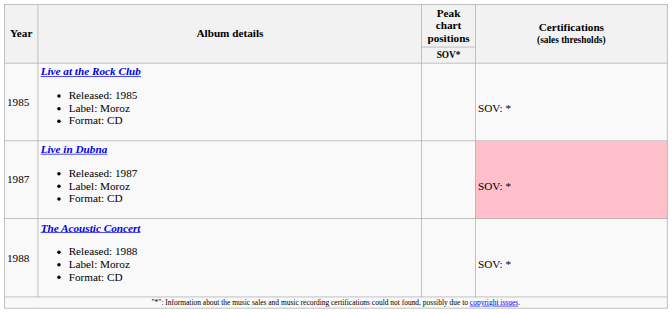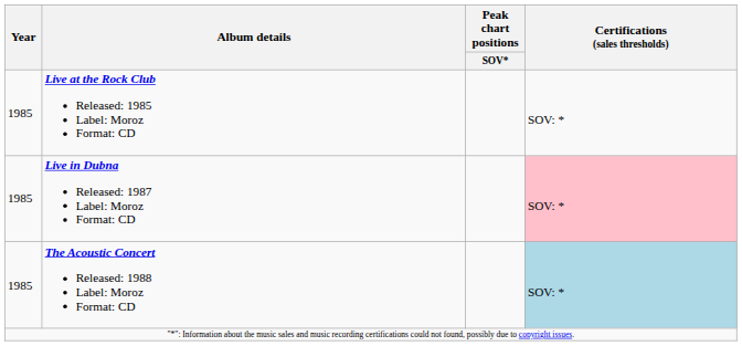Live in Dubna Released: 1987 Label: Moroz Format: CD | Year: 1987 -> 1985
The Acoustic Concert Released: 1988 Label: Moroz Format: CD | Year: 1988 -> 1985
The Acoustic Concert Released: 1988 Label: Moroz Format: CD | Certifications (sales thresholds): no background -> lightblue background
